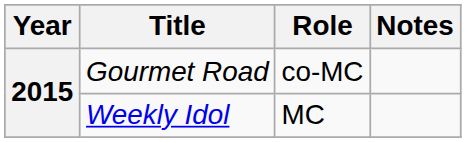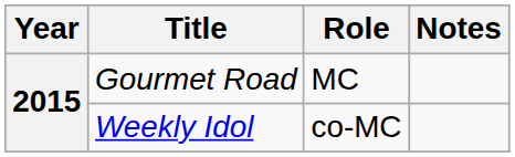Gourmet Road | Role: co-MC -> MC
Weekly Idol | Role: MC -> co-MC
